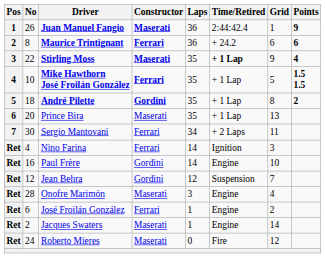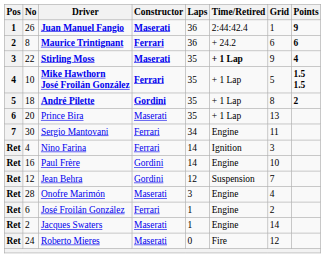Sergio Mantovani | Time/Retired: + 2 Laps -> Engine
